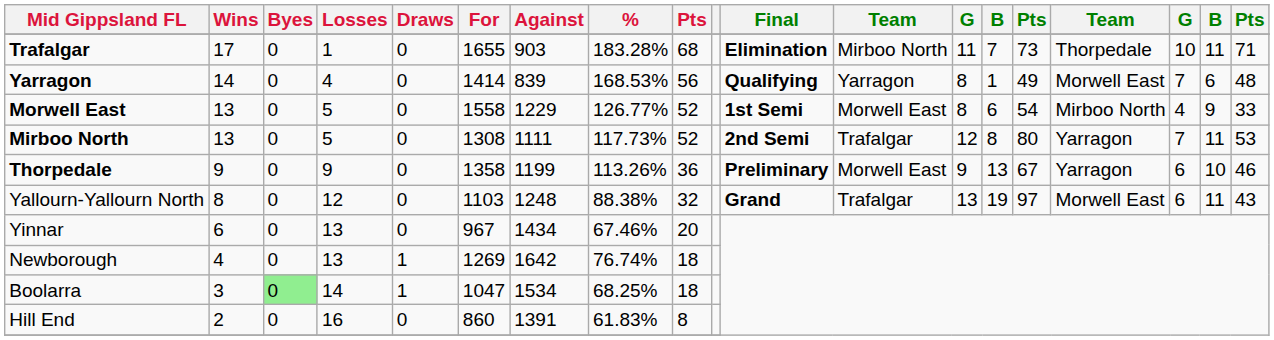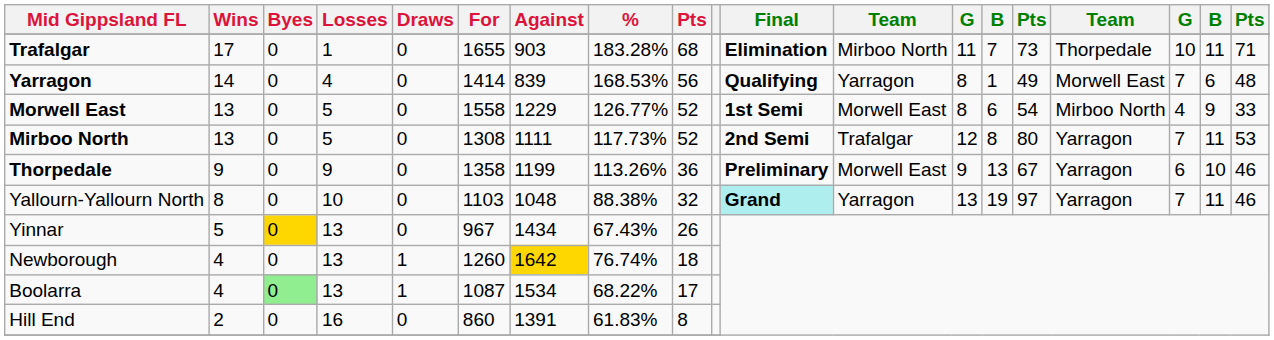Yallourn-Yallourn North | Losses: 12 -> 10
Yallourn-Yallourn North | Against: 1248 -> 1048
Yallourn-Yallourn North | Final: no background -> paleturquoise background
Yallourn-Yallourn North | column 12: Trafalgar -> Yarragon
Yallourn-Yallourn North | column 16: Morwell East -> Yarragon
Yallourn-Yallourn North | column 17: 6 -> 7
Yallourn-Yallourn North | column 19: 43 -> 46
Yinnar | Wins: 6 -> 5
Yinnar | Byes: no background -> gold background
Yinnar | %: 67.46% -> 67.43%
Yinnar | column 9: 20 -> 26
Newborough | For: 1269 -> 1260
Newborough | Against: no background -> gold background
Boolarra | Wins: 3 -> 4
Boolarra | Losses: 14 -> 13
Boolarra | For: 1047 -> 1087
Boolarra | %: 68.25% -> 68.22%
Boolarra | column 9: 18 -> 17
